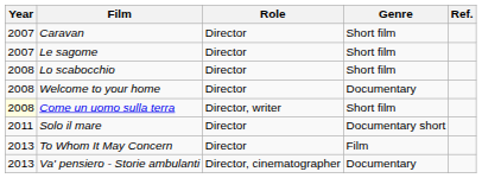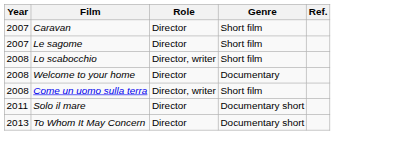Lo scabocchio | Role: Director -> Director, writer
Come un uomo sulla terra | Year: lightyellow background -> no background
To Whom It May Concern | Genre: Film -> Documentary short
- row: 2013 | Va' pensiero - Storie ambulanti | Director, cinematographer | Documentary
